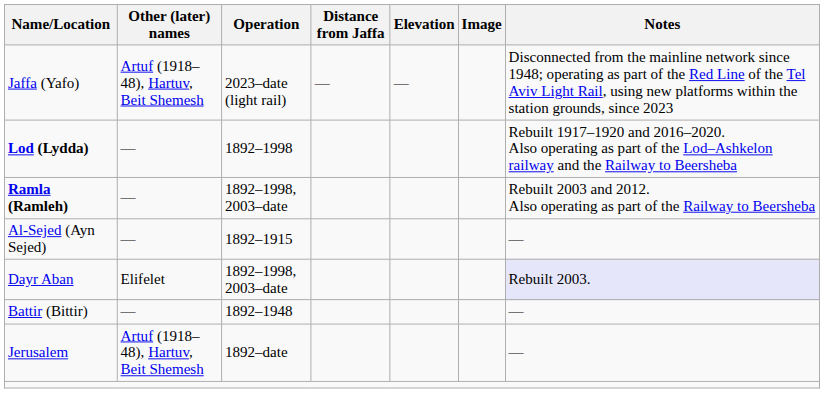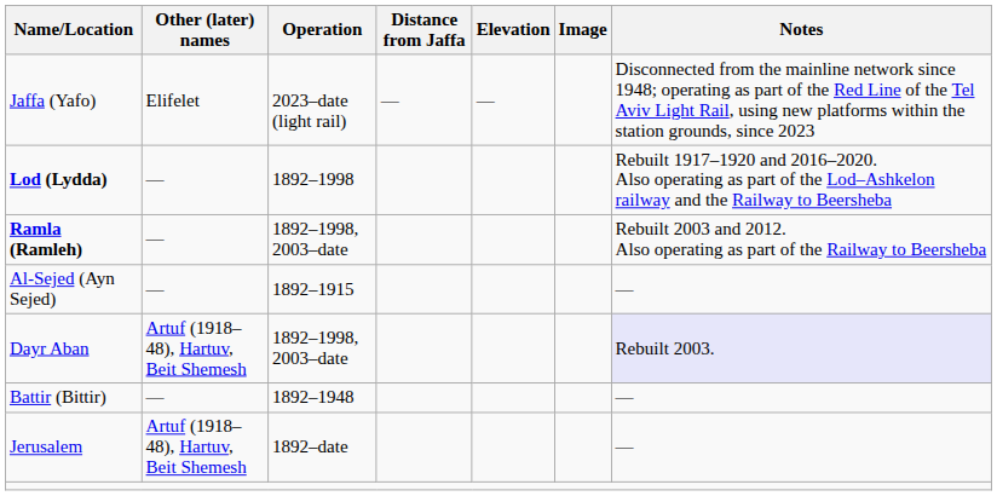Jaffa (Yafo) | Other (later) names: Artuf (1918–48), Hartuv, Beit Shemesh -> Elifelet
Dayr Aban | Other (later) names: Elifelet -> Artuf (1918–48), Hartuv, Beit Shemesh
